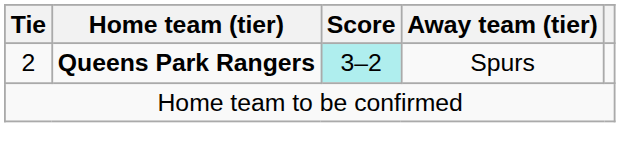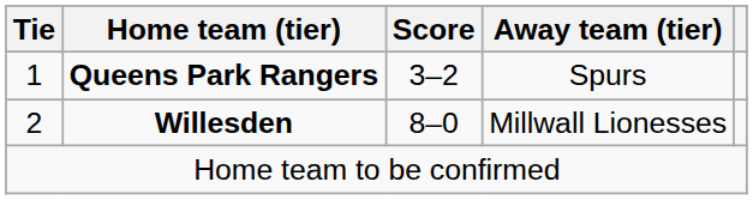Queens Park Rangers | Tie: 2 -> 1
Queens Park Rangers | Score: paleturquoise background -> no background
+ row: 2 | Willesden | 8–0 | Millwall Lionesses
